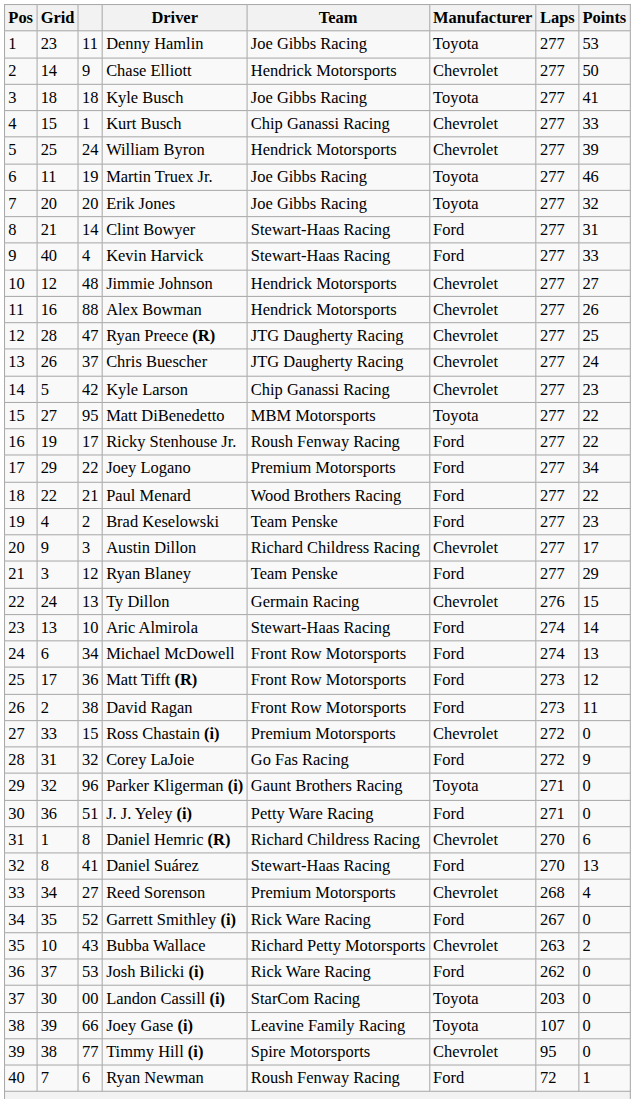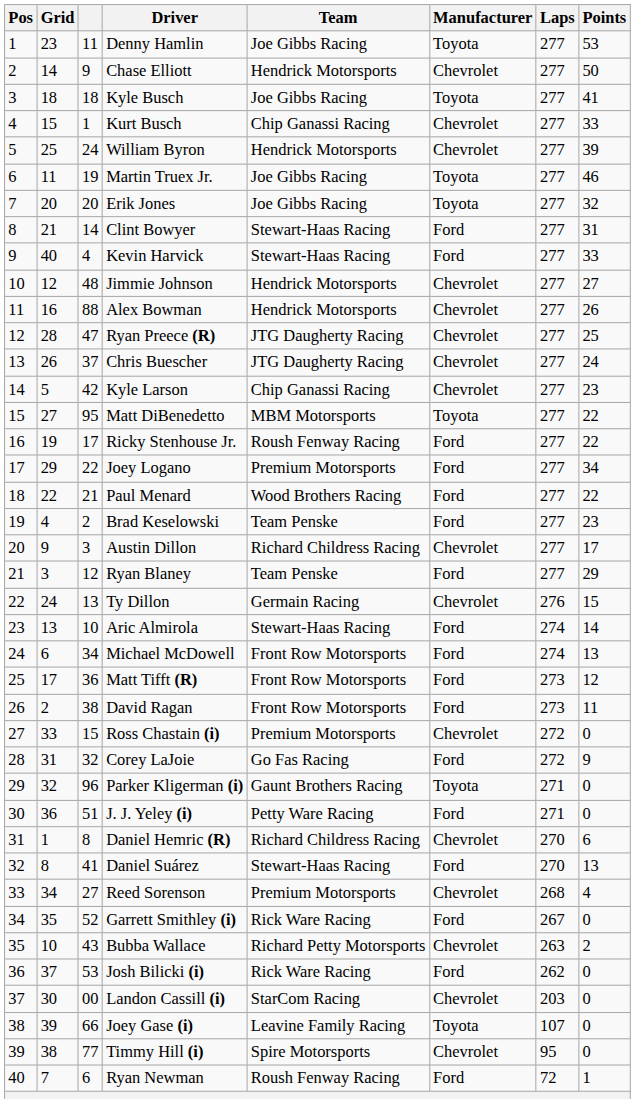Landon Cassill (i) | Manufacturer: Toyota -> Chevrolet
